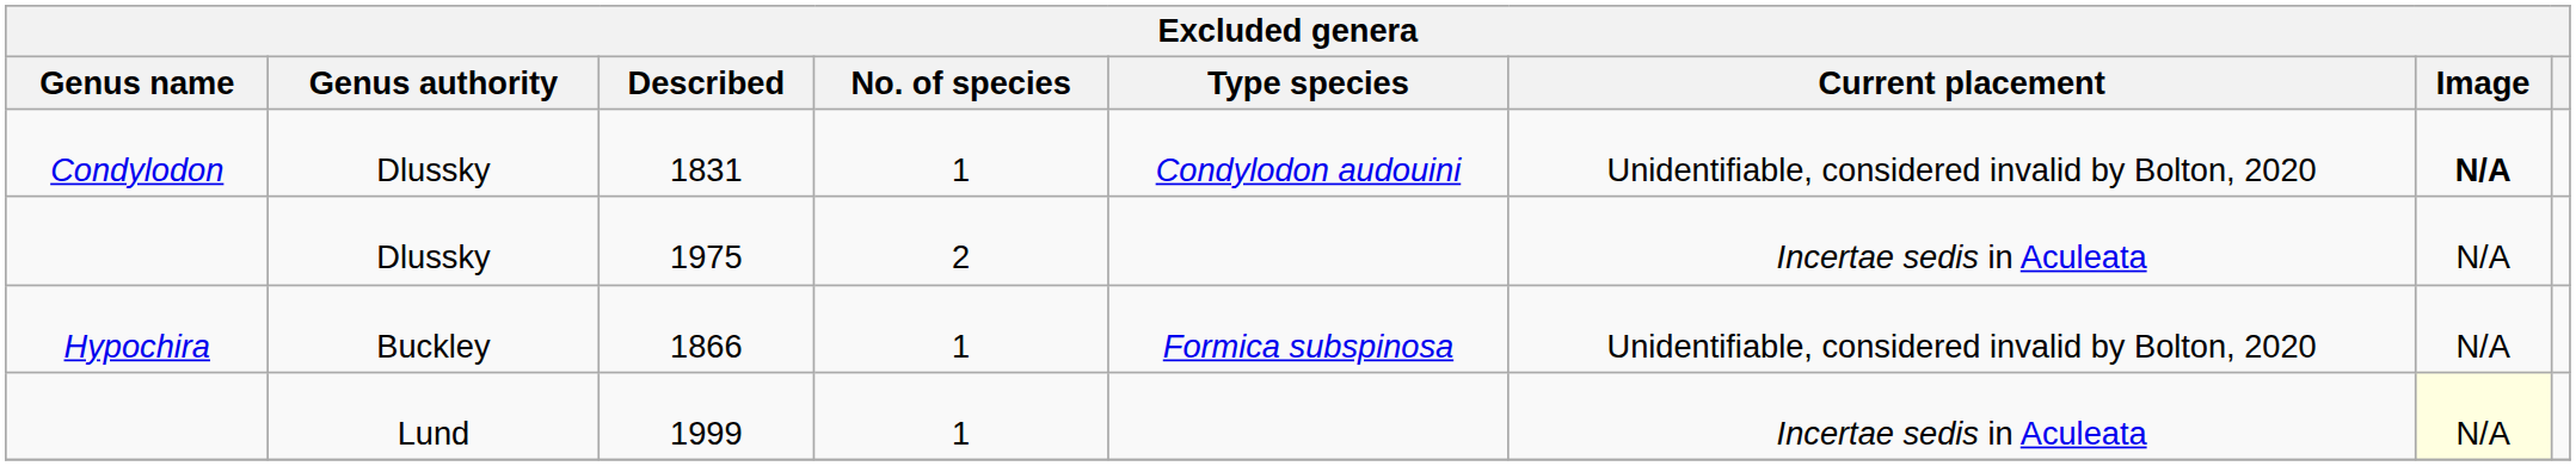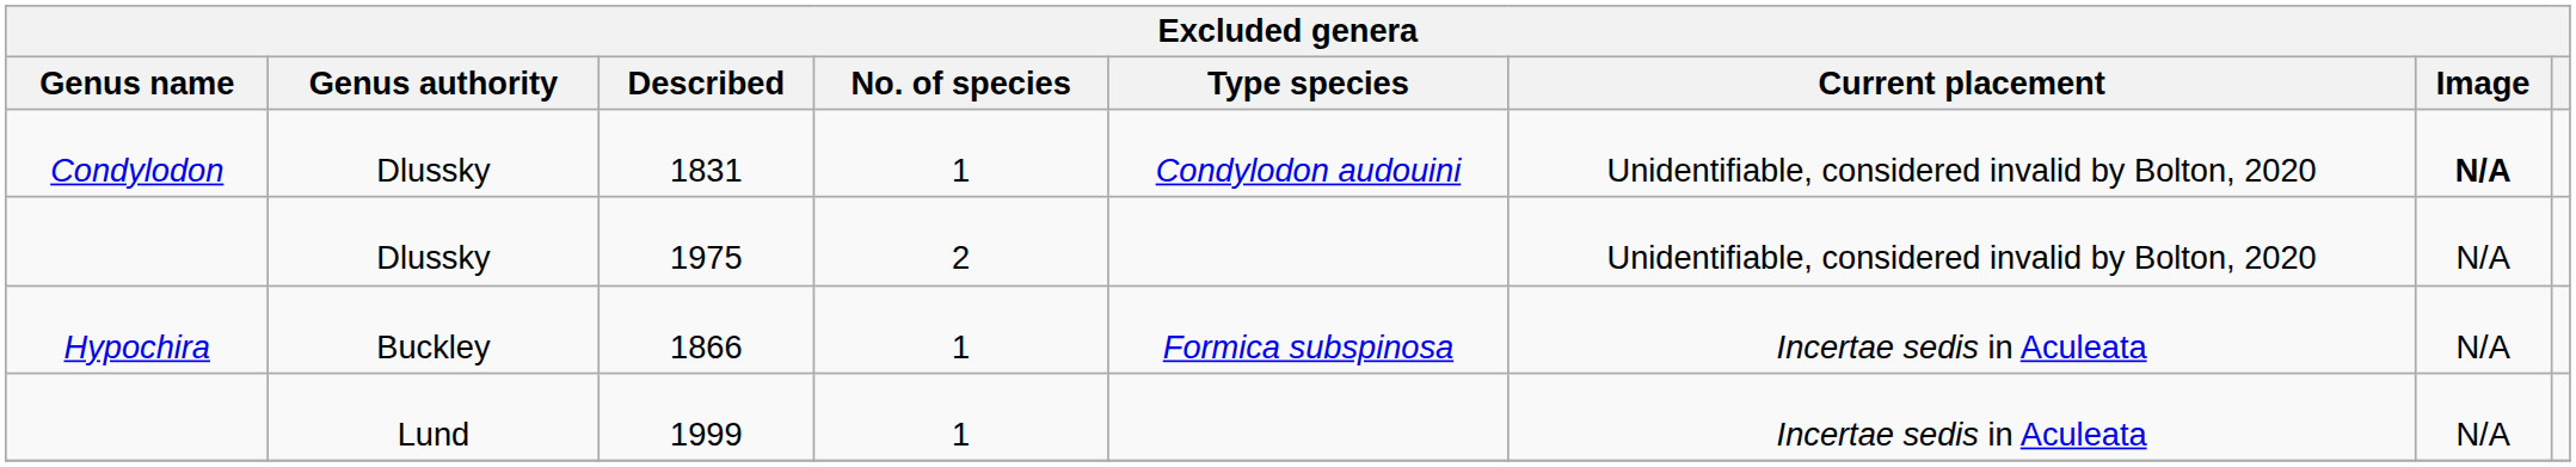1975 | Current placement: Incertae sedis in Aculeata -> Unidentifiable, considered invalid by Bolton, 2020
1866 | Current placement: Unidentifiable, considered invalid by Bolton, 2020 -> Incertae sedis in Aculeata
1999 | Image: lightyellow background -> no background
